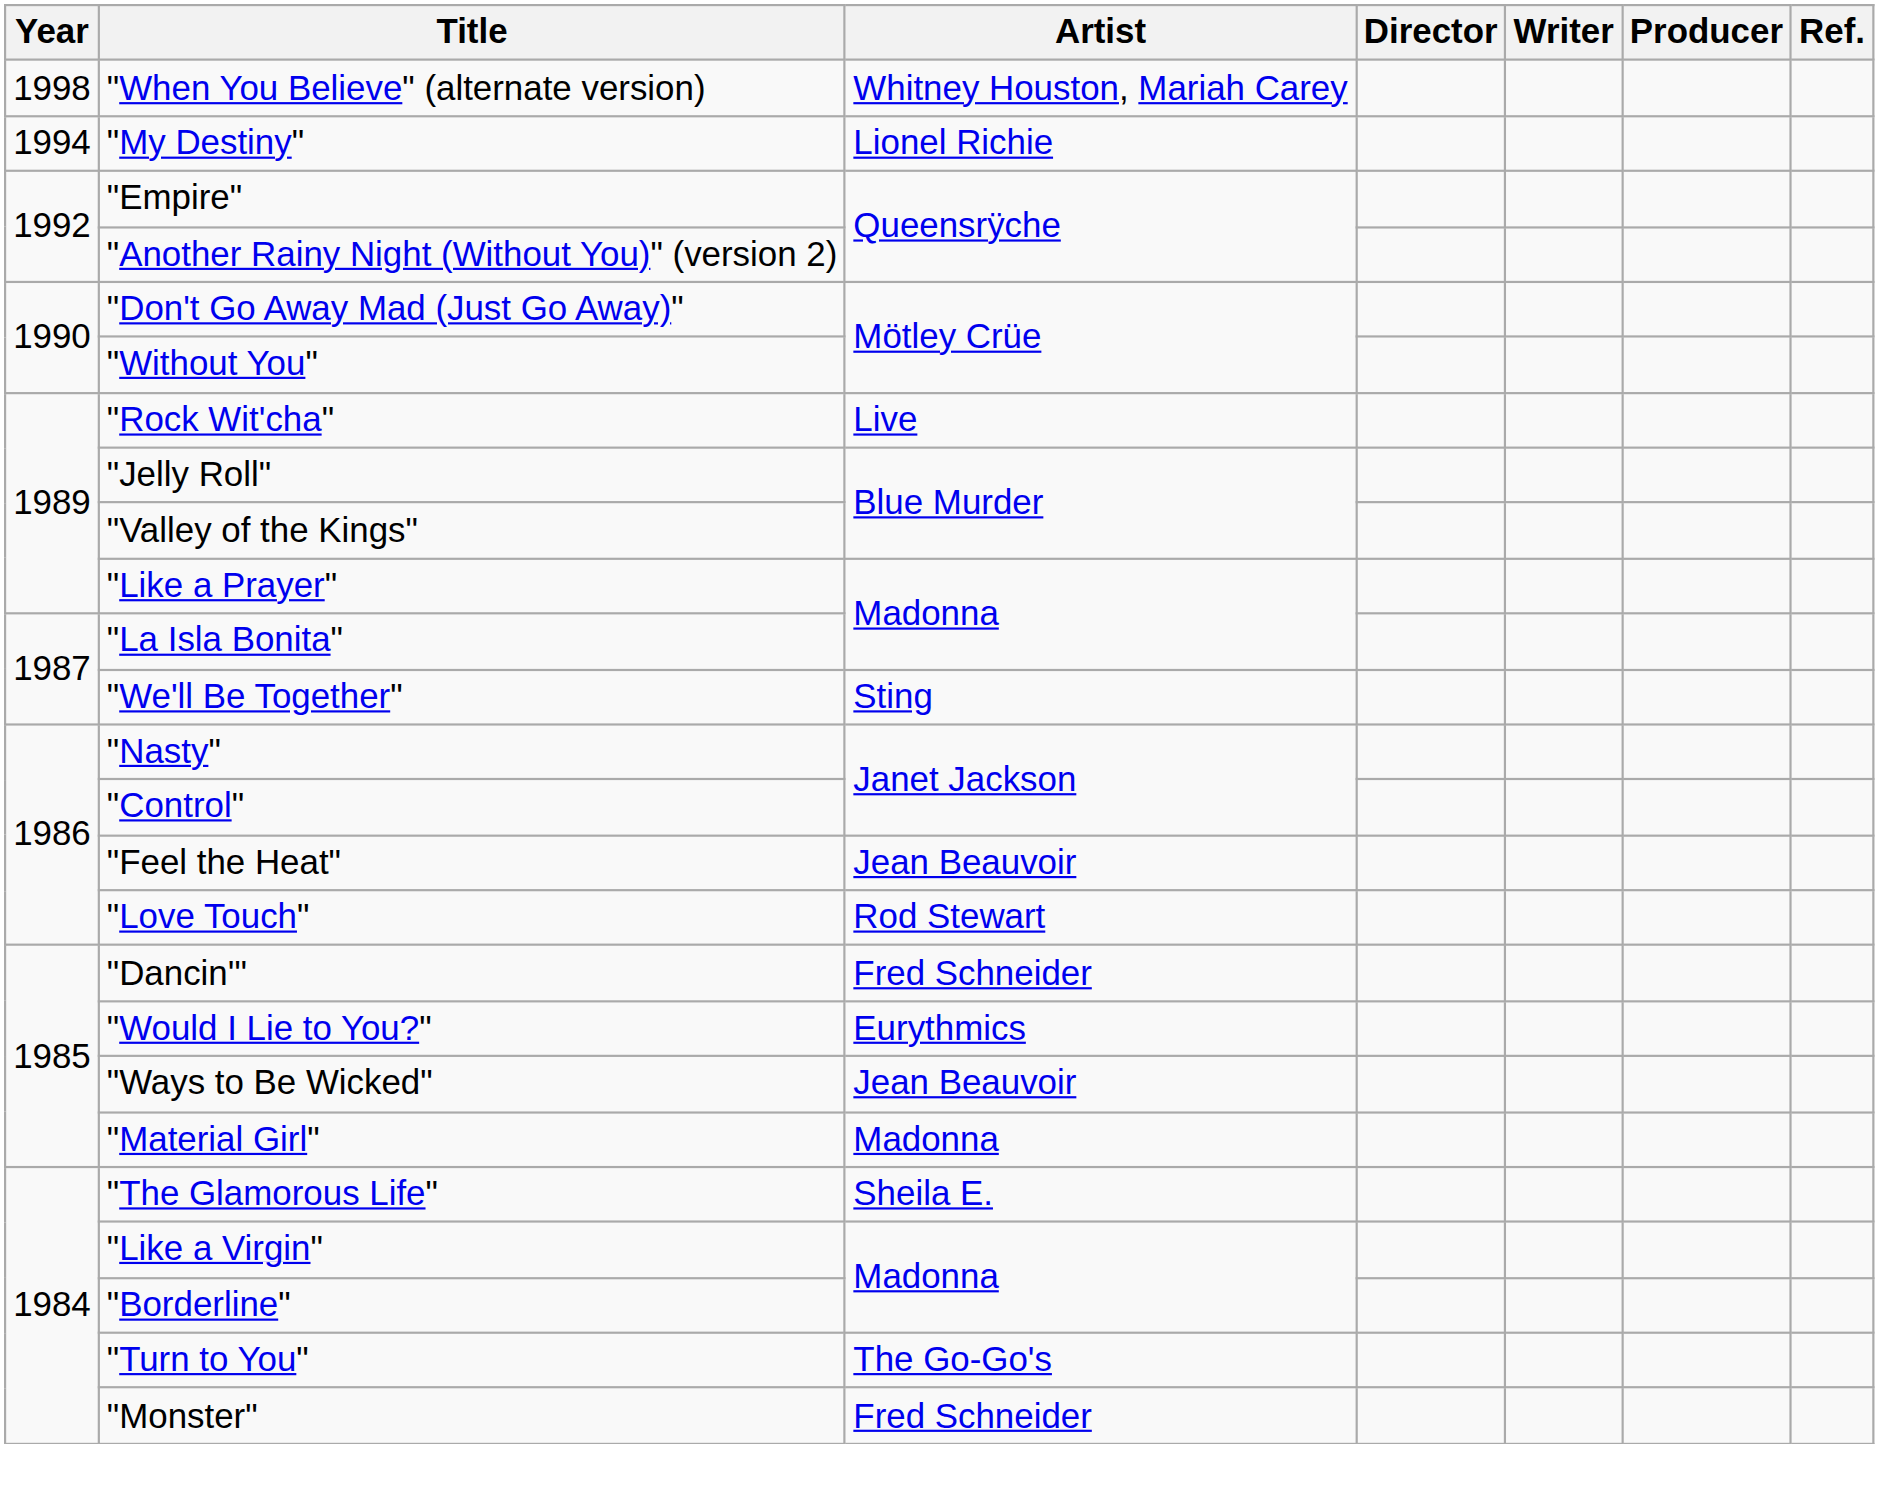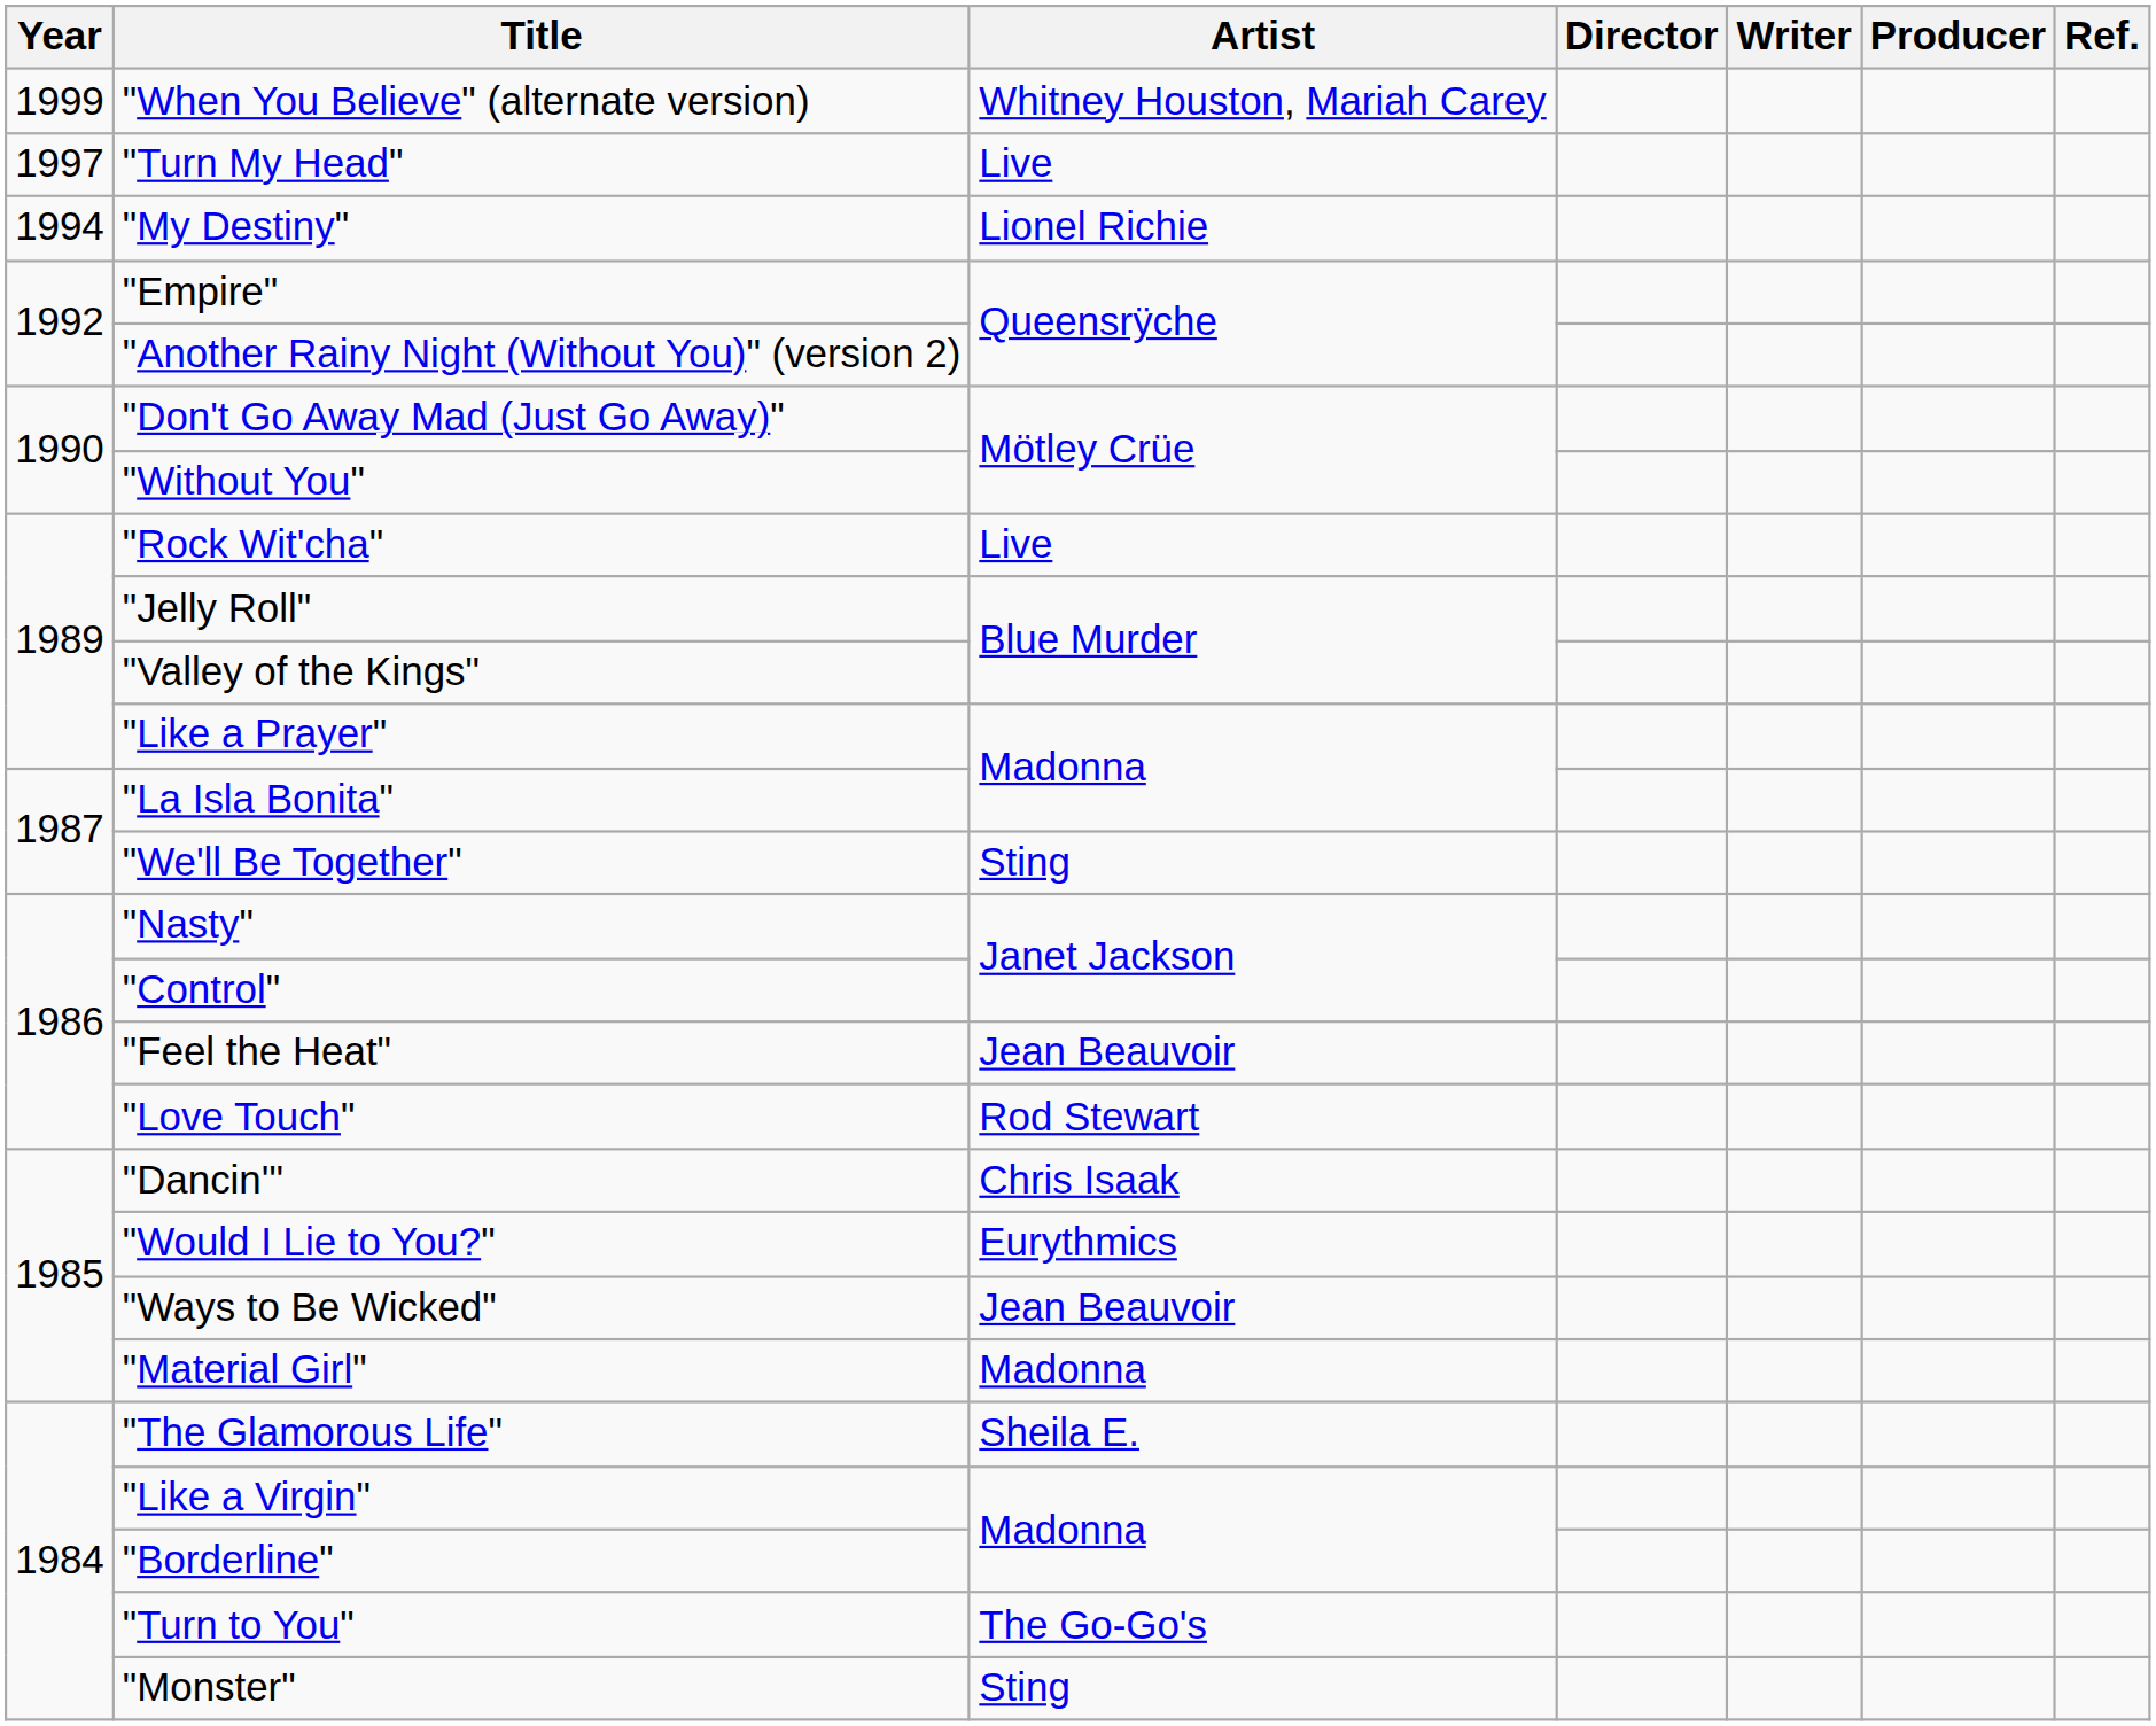"When You Believe" (alternate version) | Year: 1998 -> 1999
+ row: 1997 | "Turn My Head" | Live
"Dancin'" | Artist: Fred Schneider -> Chris Isaak
"Monster" | Artist: Fred Schneider -> Sting
